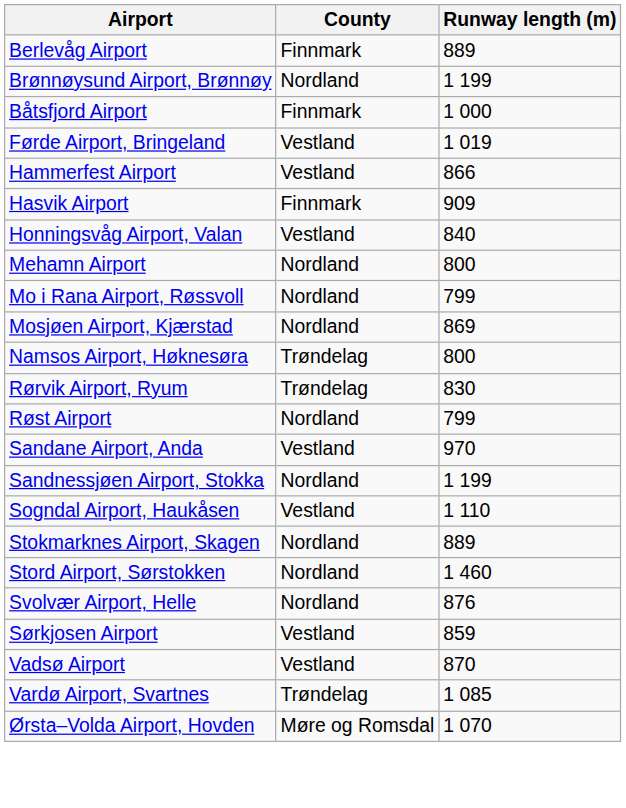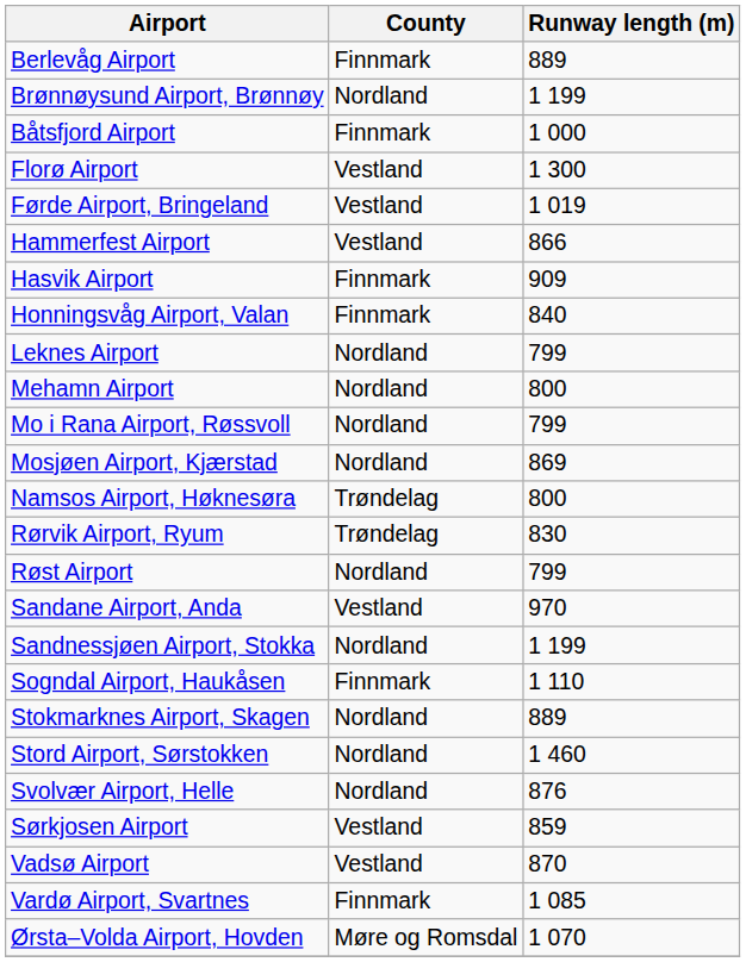+ row: Florø Airport | Vestland | 1 300
Honningsvåg Airport, Valan | County: Vestland -> Finnmark
+ row: Leknes Airport | Nordland | 799
Sogndal Airport, Haukåsen | County: Vestland -> Finnmark
Vardø Airport, Svartnes | County: Trøndelag -> Finnmark
